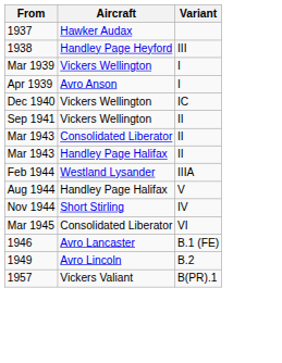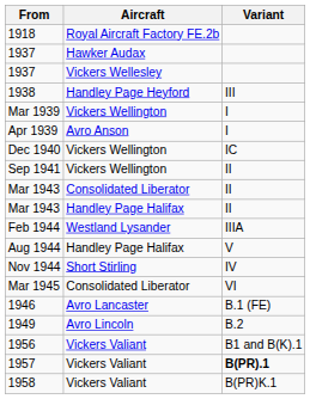+ row: 1918 | Royal Aircraft Factory FE.2b
+ row: 1937 | Vickers Wellesley
+ row: 1956 | Vickers Valiant | B1 and B(K).1
1957 | Variant: normal -> bold
+ row: 1958 | Vickers Valiant | B(PR)K.1
